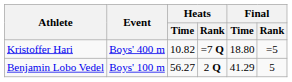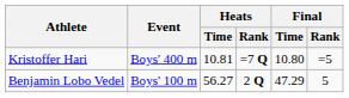Kristoffer Hari | Heats / Time: 10.82 -> 10.81
Kristoffer Hari | Final / Time: 18.80 -> 10.80
Benjamin Lobo Vedel | Final / Time: 41.29 -> 47.29
